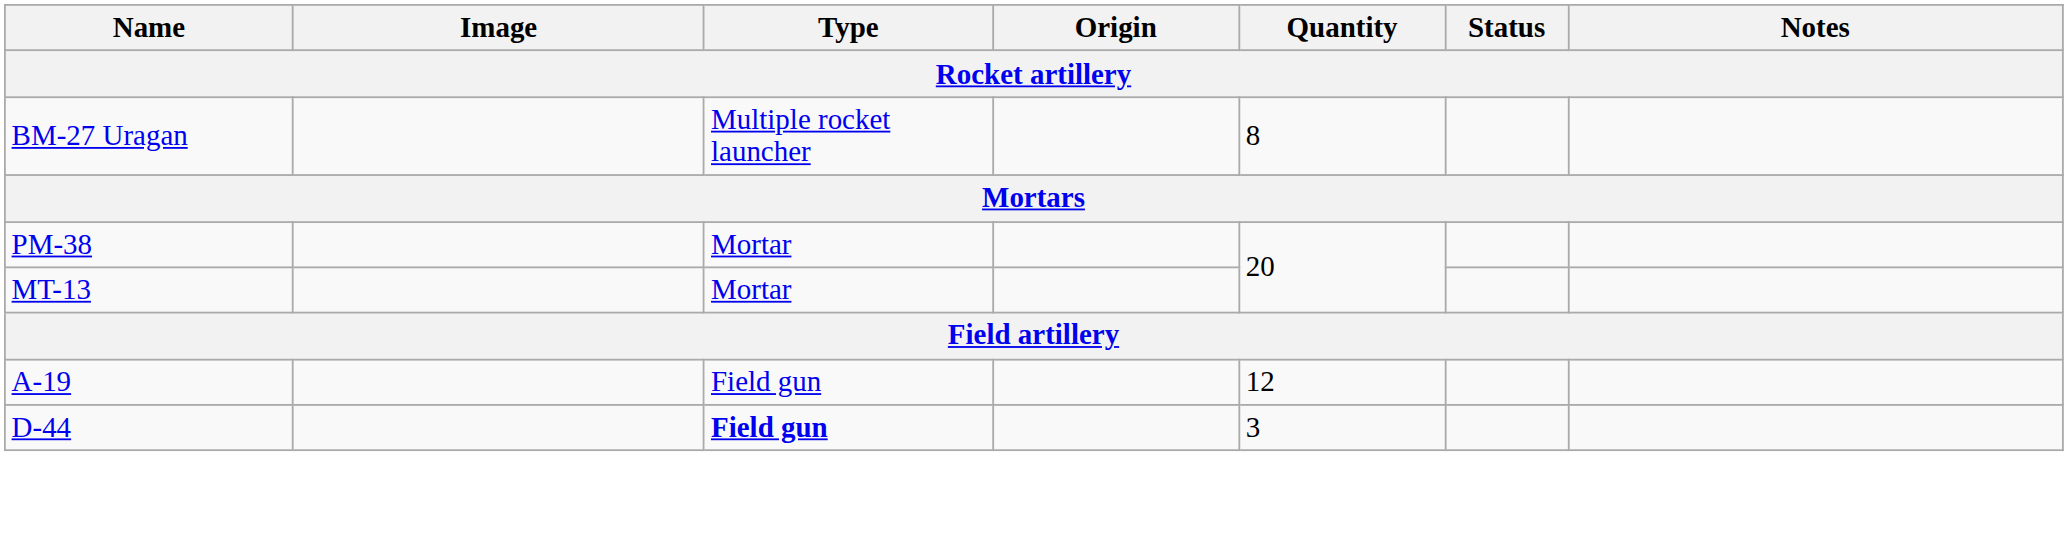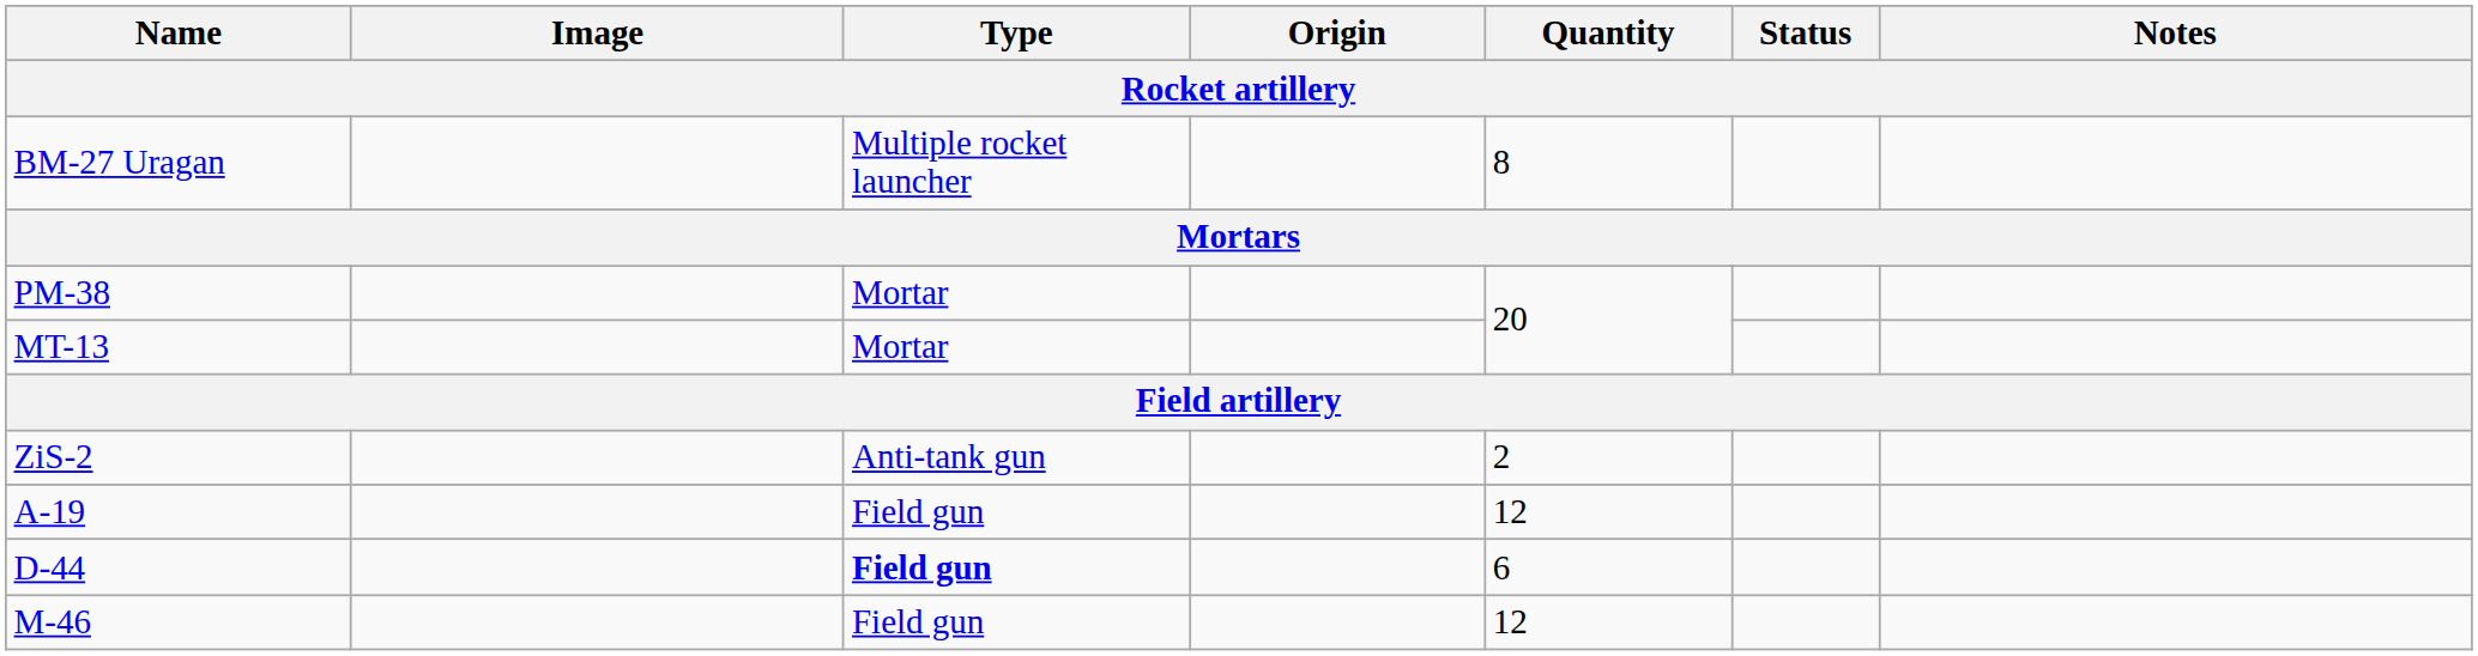+ row: ZiS-2 | Anti-tank gun | 2
D-44 | Quantity: 3 -> 6
+ row: M-46 | Field gun | 12
